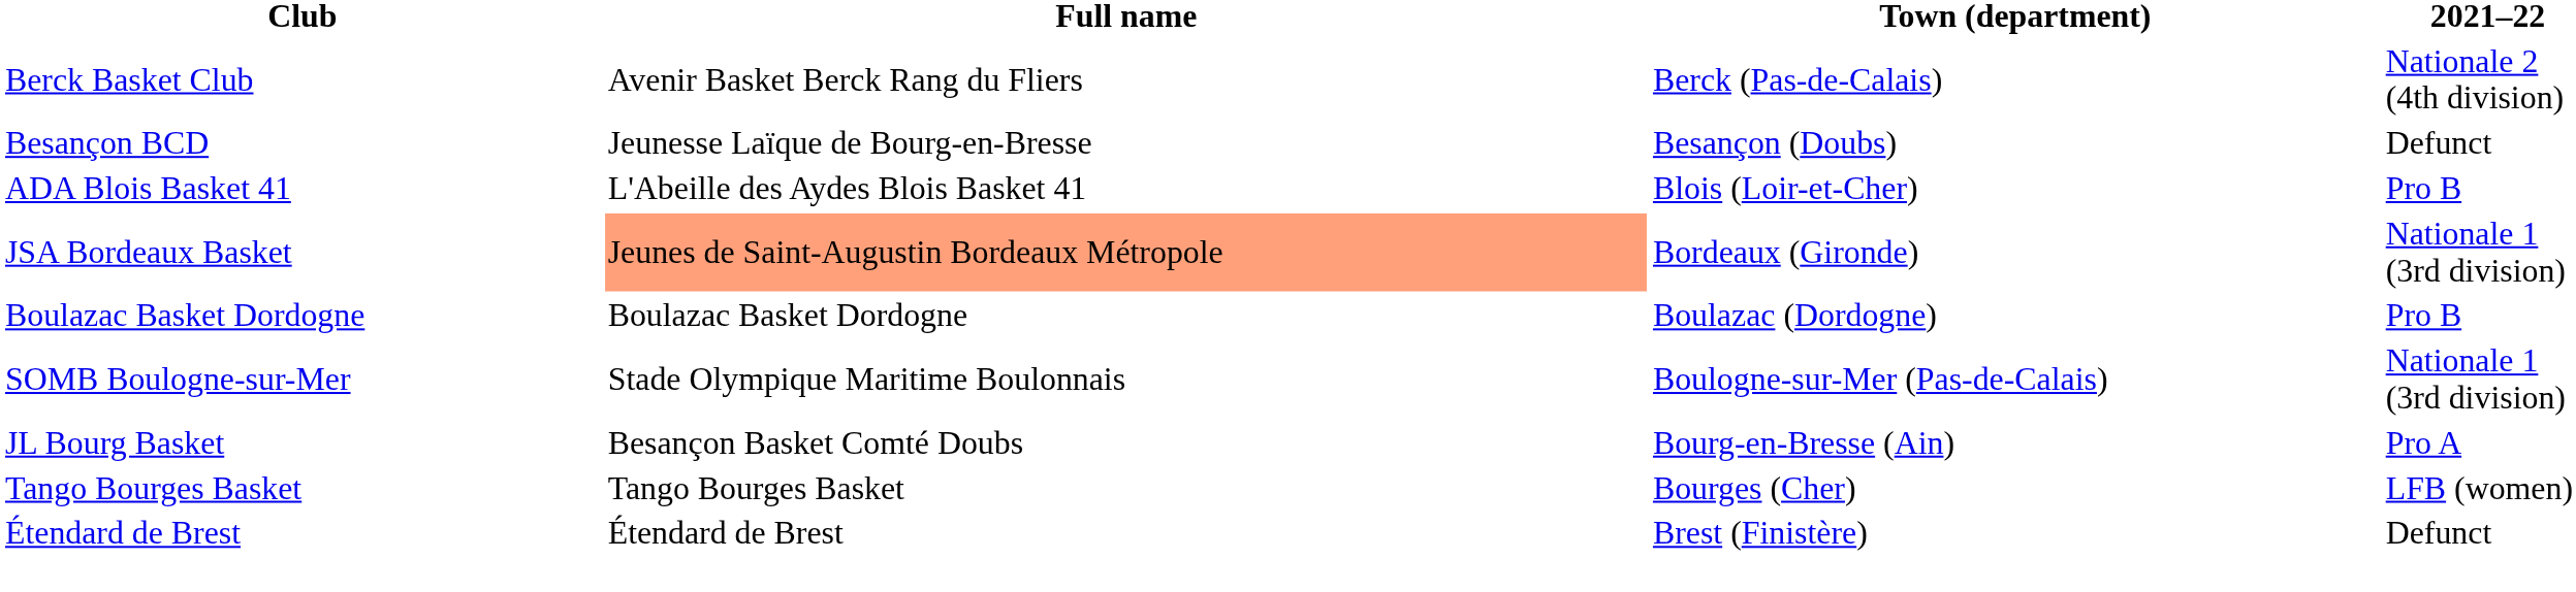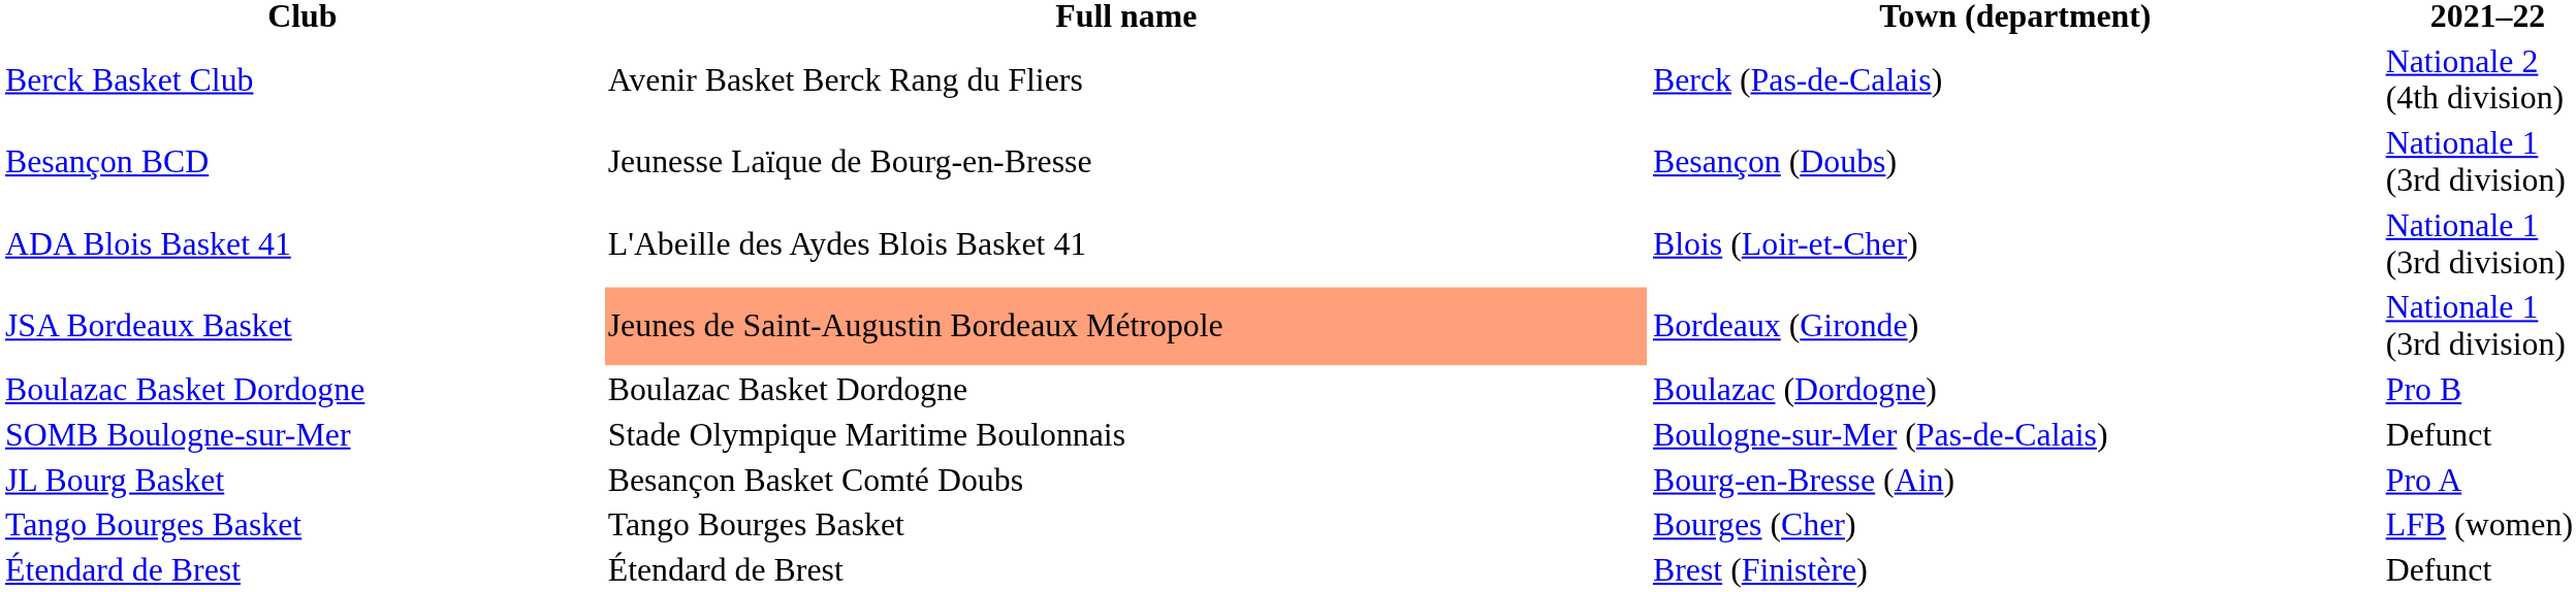Besançon BCD | 2021–22: Defunct -> Nationale 1 (3rd division)
ADA Blois Basket 41 | 2021–22: Pro B -> Nationale 1 (3rd division)
SOMB Boulogne-sur-Mer | 2021–22: Nationale 1 (3rd division) -> Defunct
